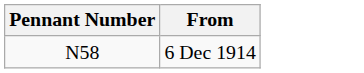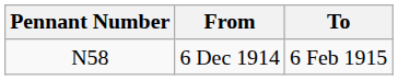+ column: To | 6 Feb 1915
